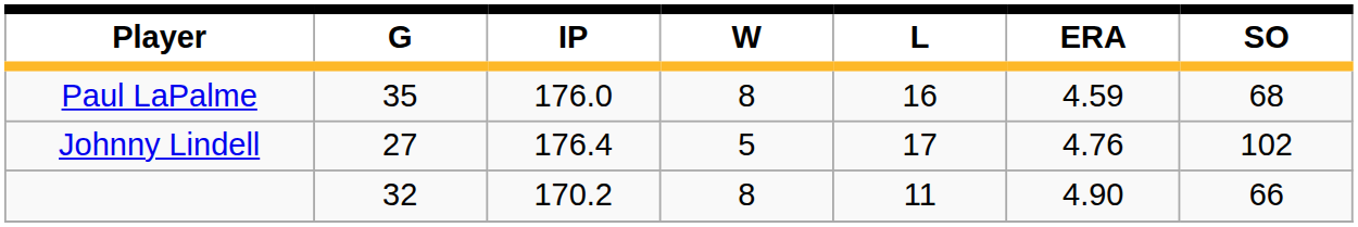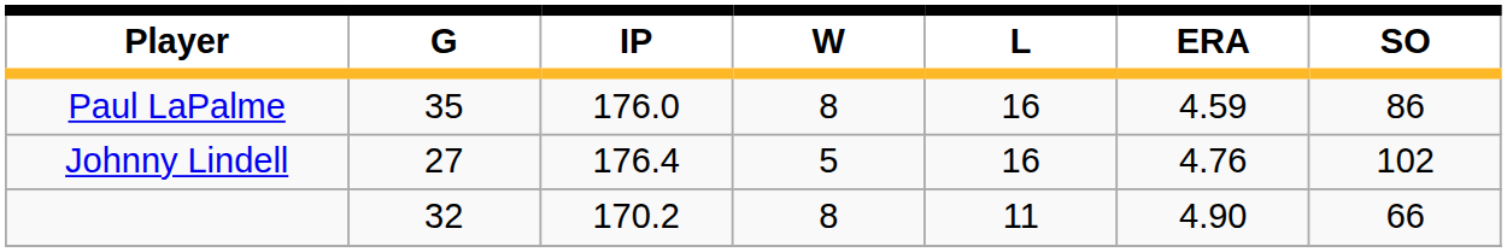Paul LaPalme | SO: 68 -> 86
Johnny Lindell | L: 17 -> 16
